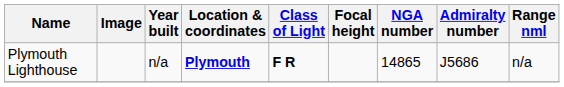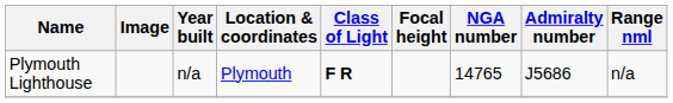Plymouth Lighthouse | Location & coordinates: bold -> normal
Plymouth Lighthouse | NGA number: 14865 -> 14765
